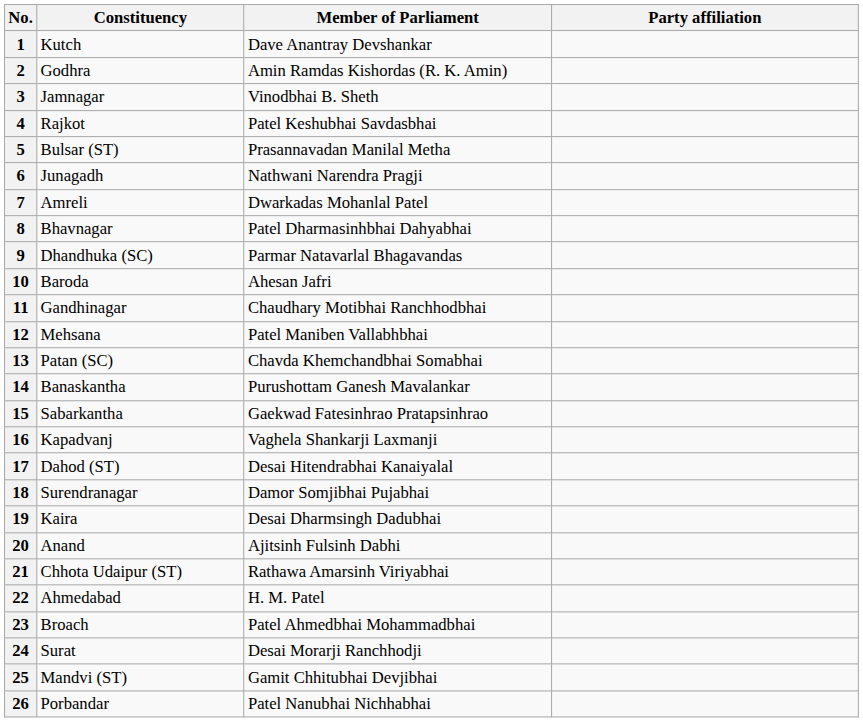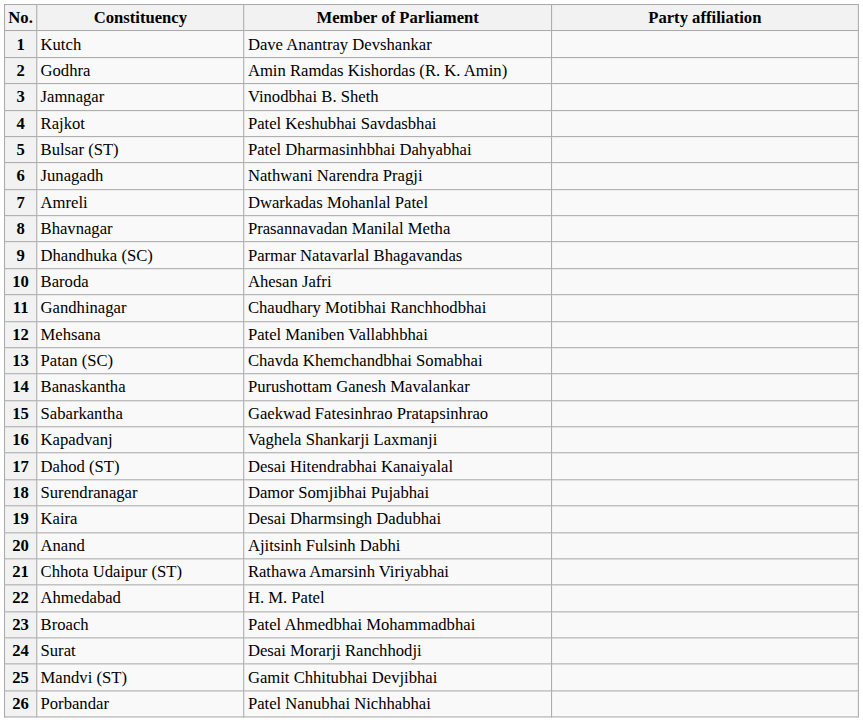5 | Member of Parliament: Prasannavadan Manilal Metha -> Patel Dharmasinhbhai Dahyabhai
8 | Member of Parliament: Patel Dharmasinhbhai Dahyabhai -> Prasannavadan Manilal Metha
